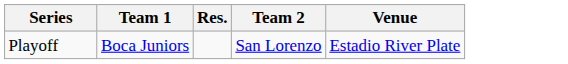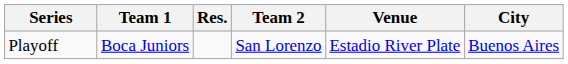+ column: City | Buenos Aires
